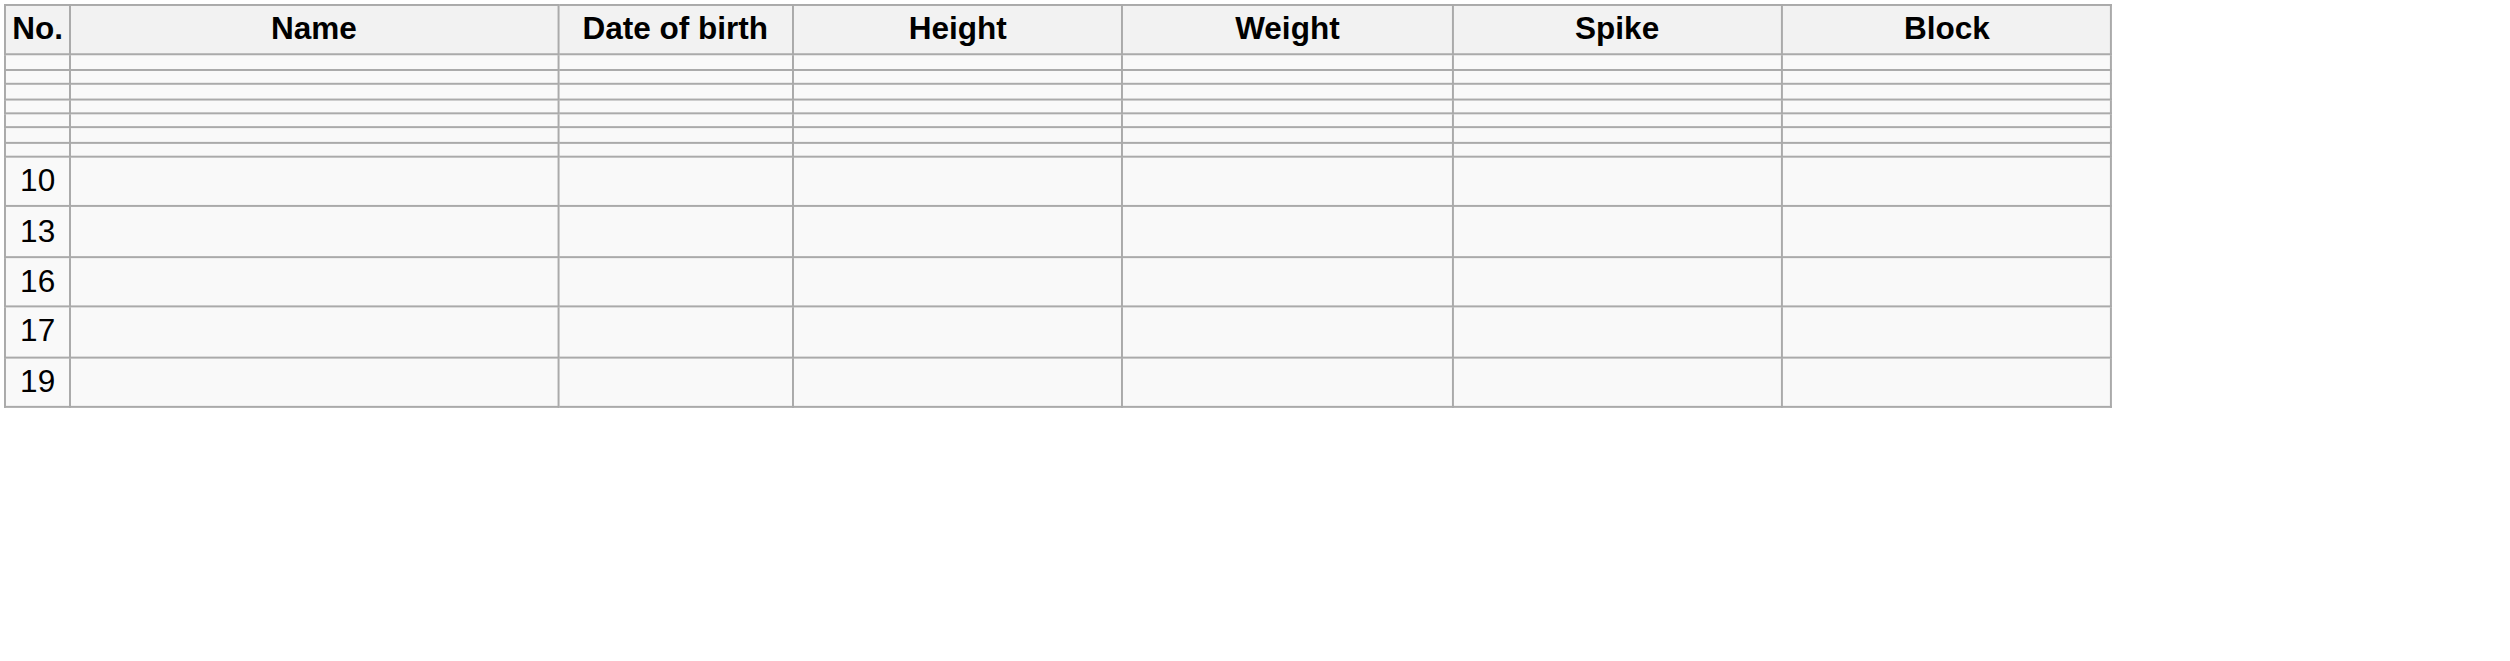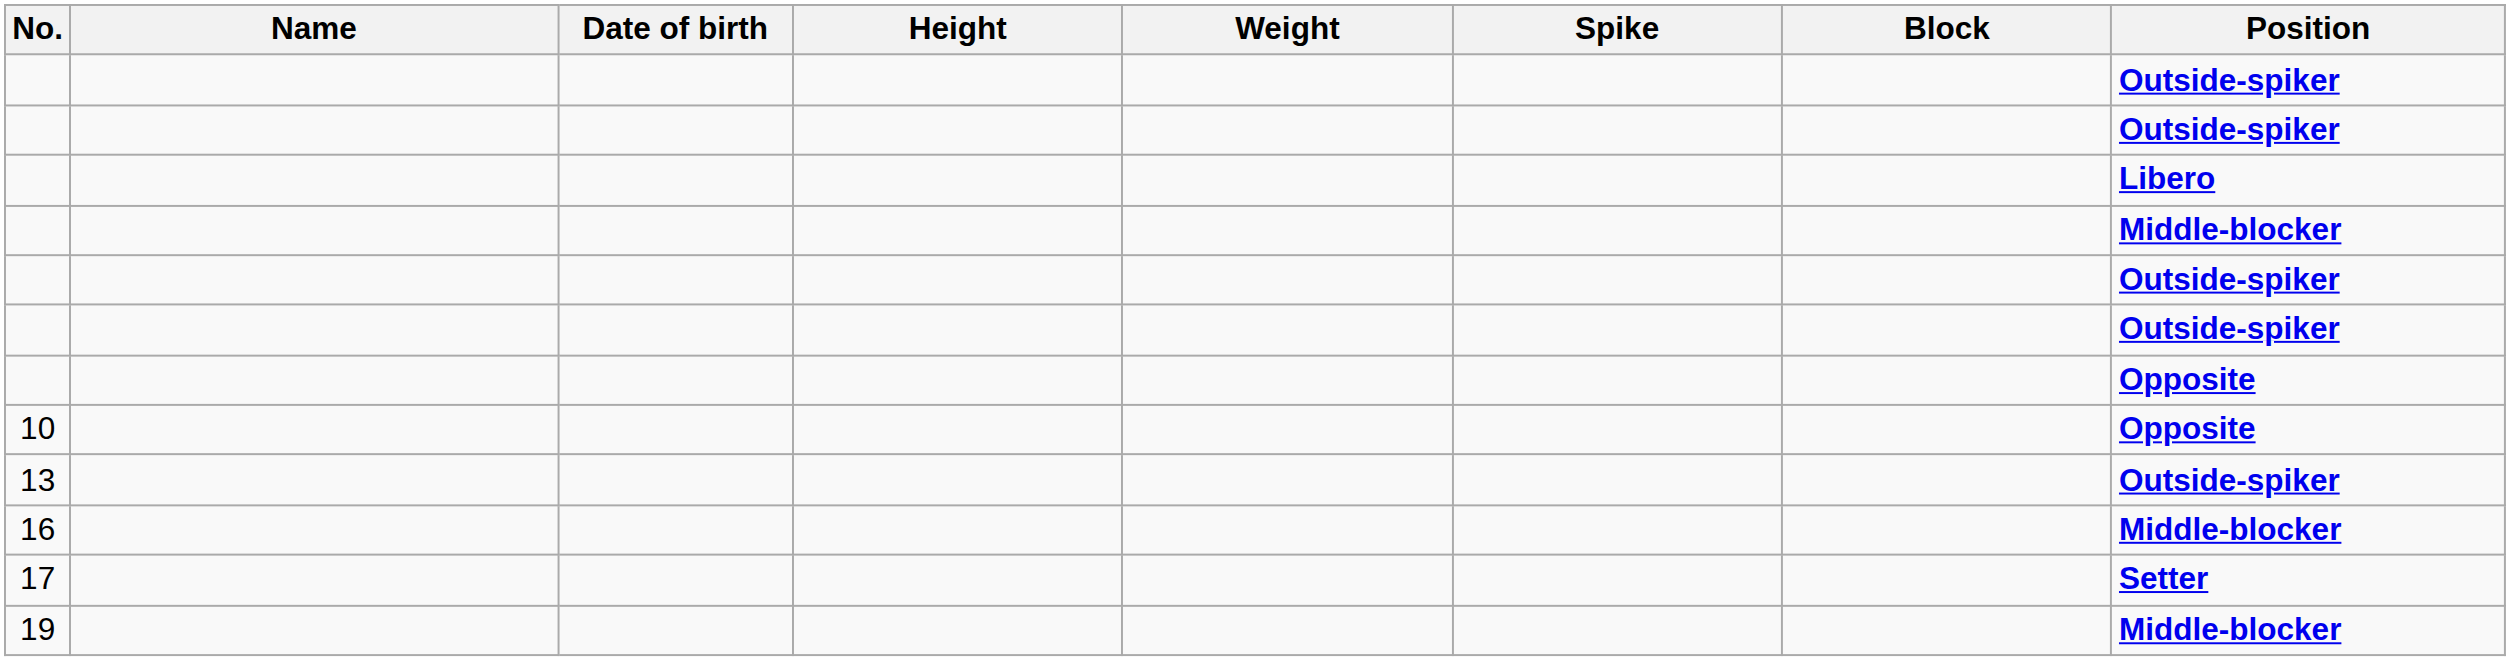+ column: Position | Outside-spiker | Outside-spiker | Libero | Middle-blocker | Outside-spiker | Outside-spiker | Opposite | Opposite | Outside-spiker | Middle-blocker | Setter | Middle-blocker
